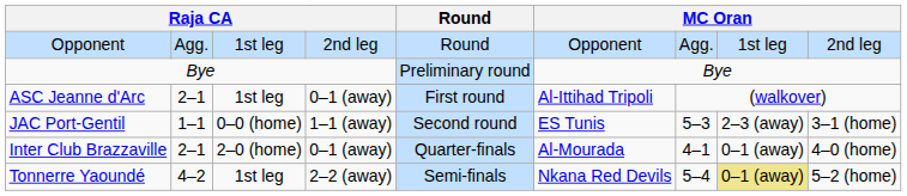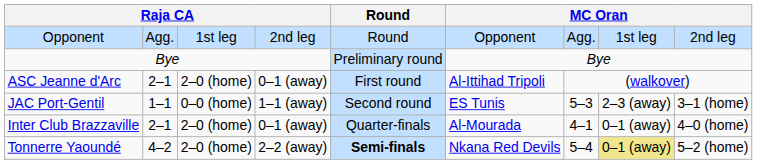ASC Jeanne d'Arc | column 3: 1st leg -> 2–0 (home)
Tonnerre Yaoundé | column 3: 1st leg -> 2–0 (home)
Tonnerre Yaoundé | Round: normal -> bold
